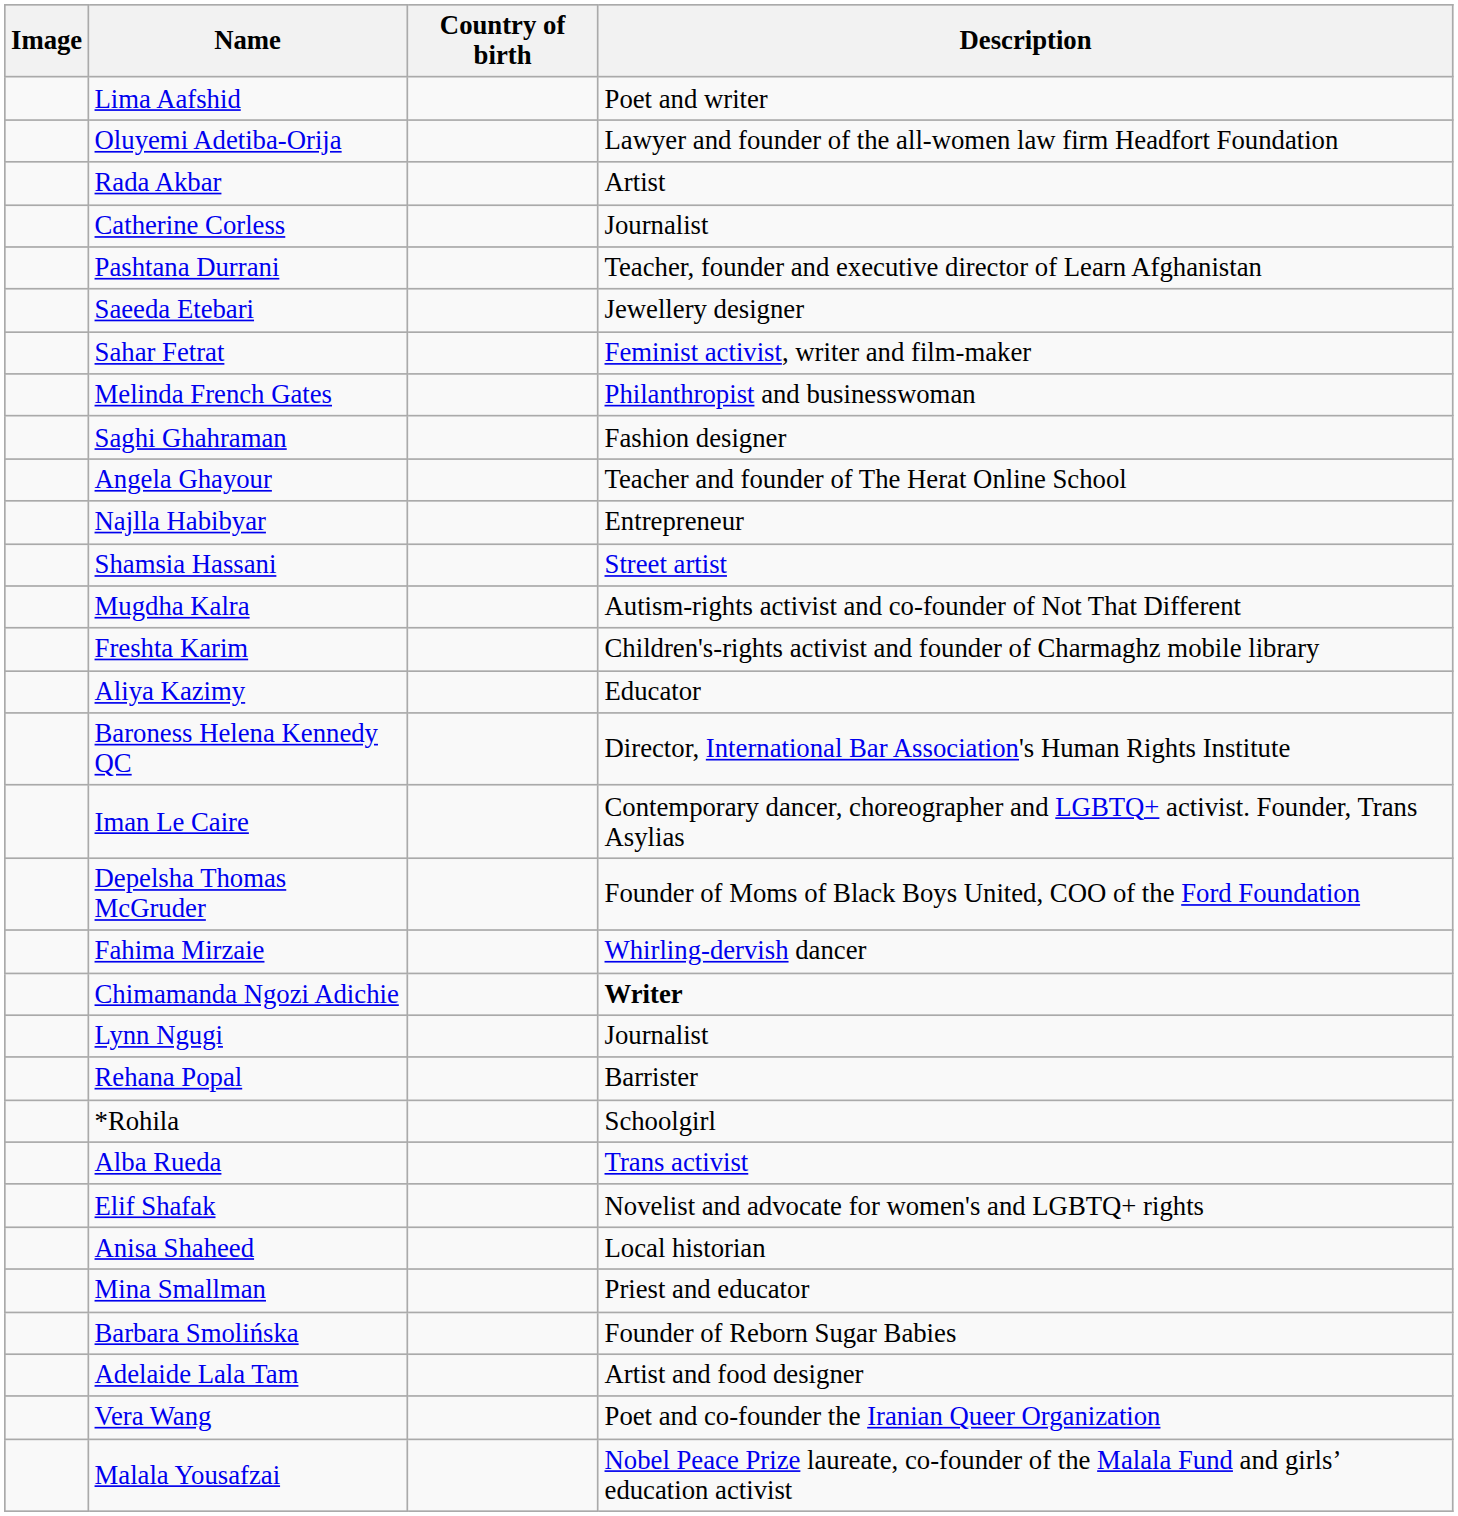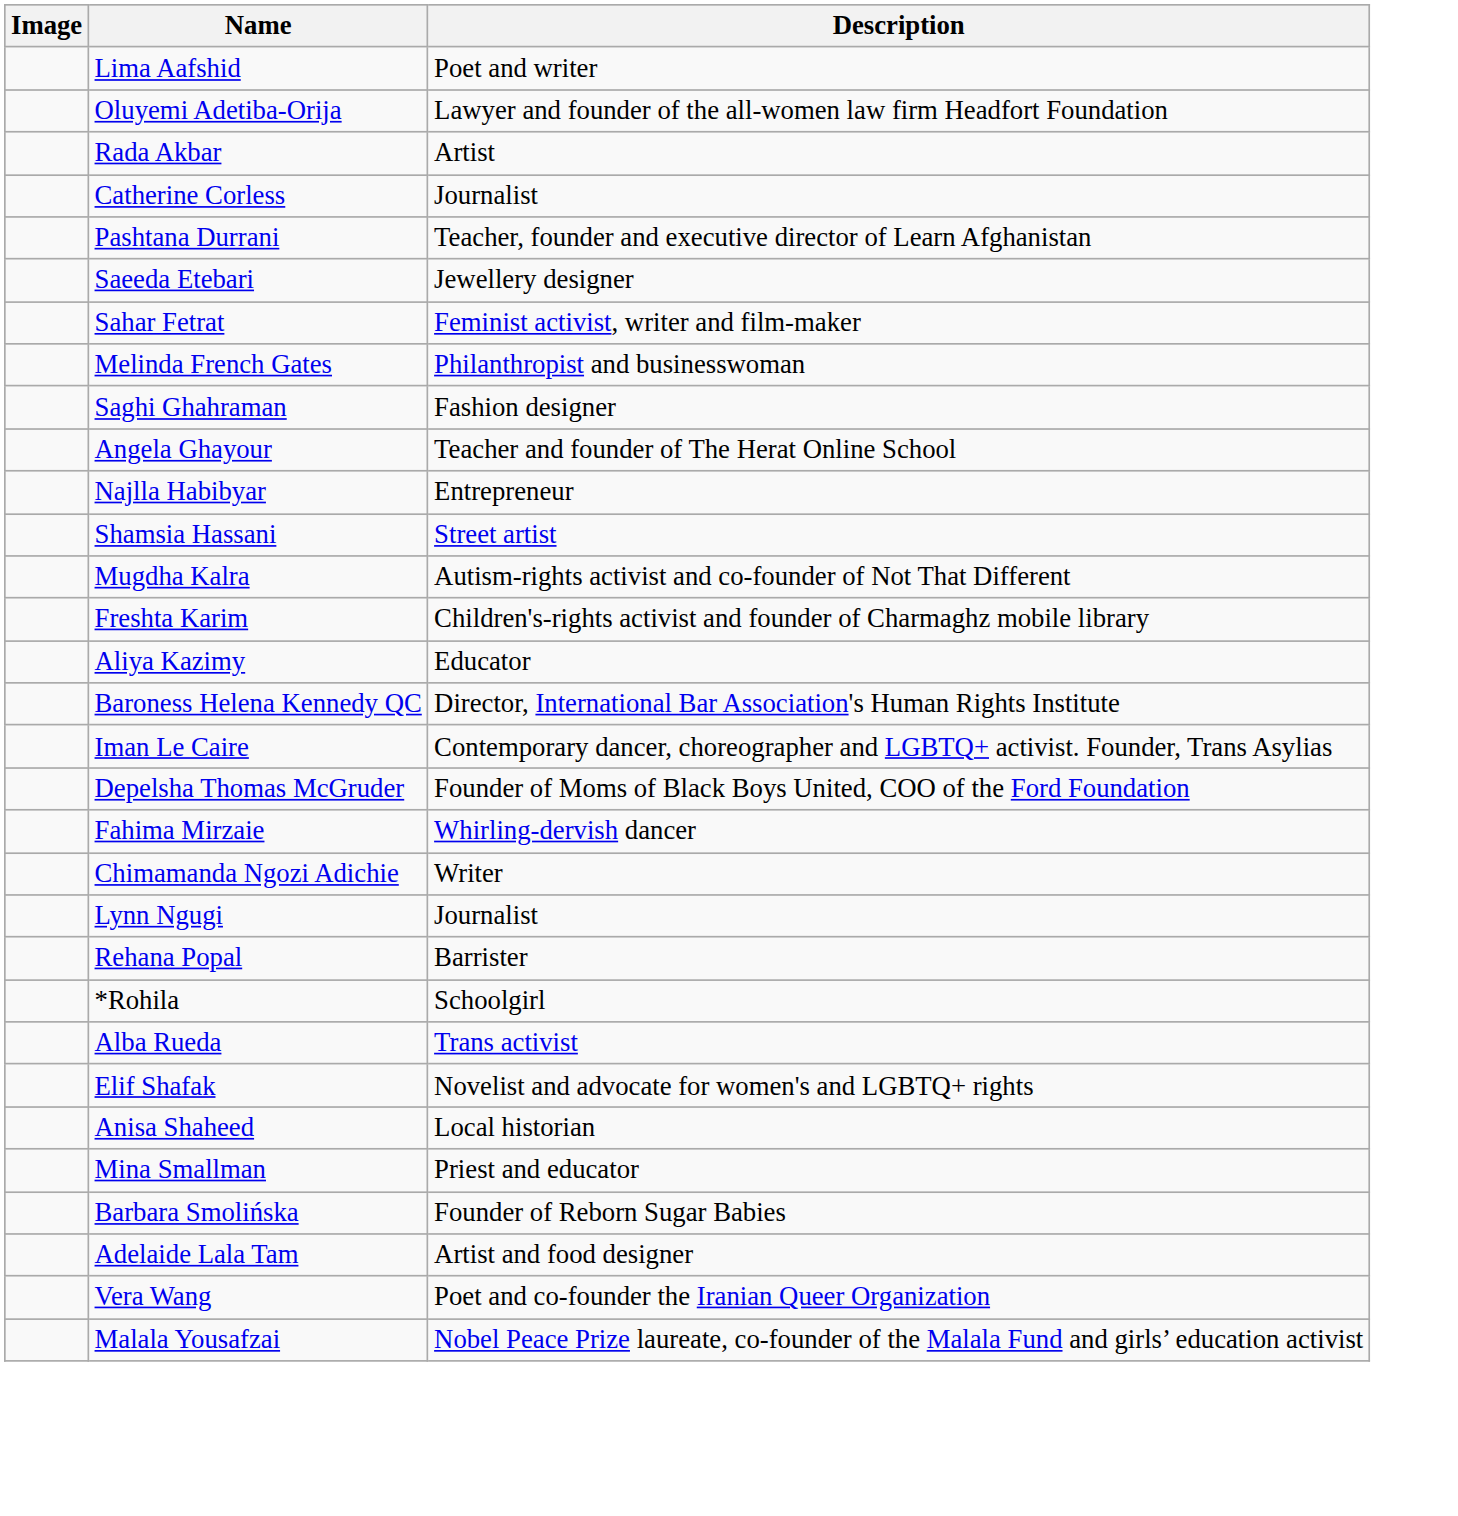- column: Country of birth
Chimamanda Ngozi Adichie | Description: bold -> normal
